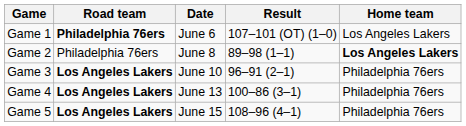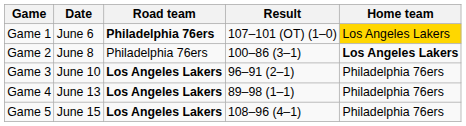columns swapped: Date <-> Road team
Game 1 | Home team: no background -> gold background
Game 2 | Result: 89–98 (1–1) -> 100–86 (3–1)
Game 4 | Result: 100–86 (3–1) -> 89–98 (1–1)
